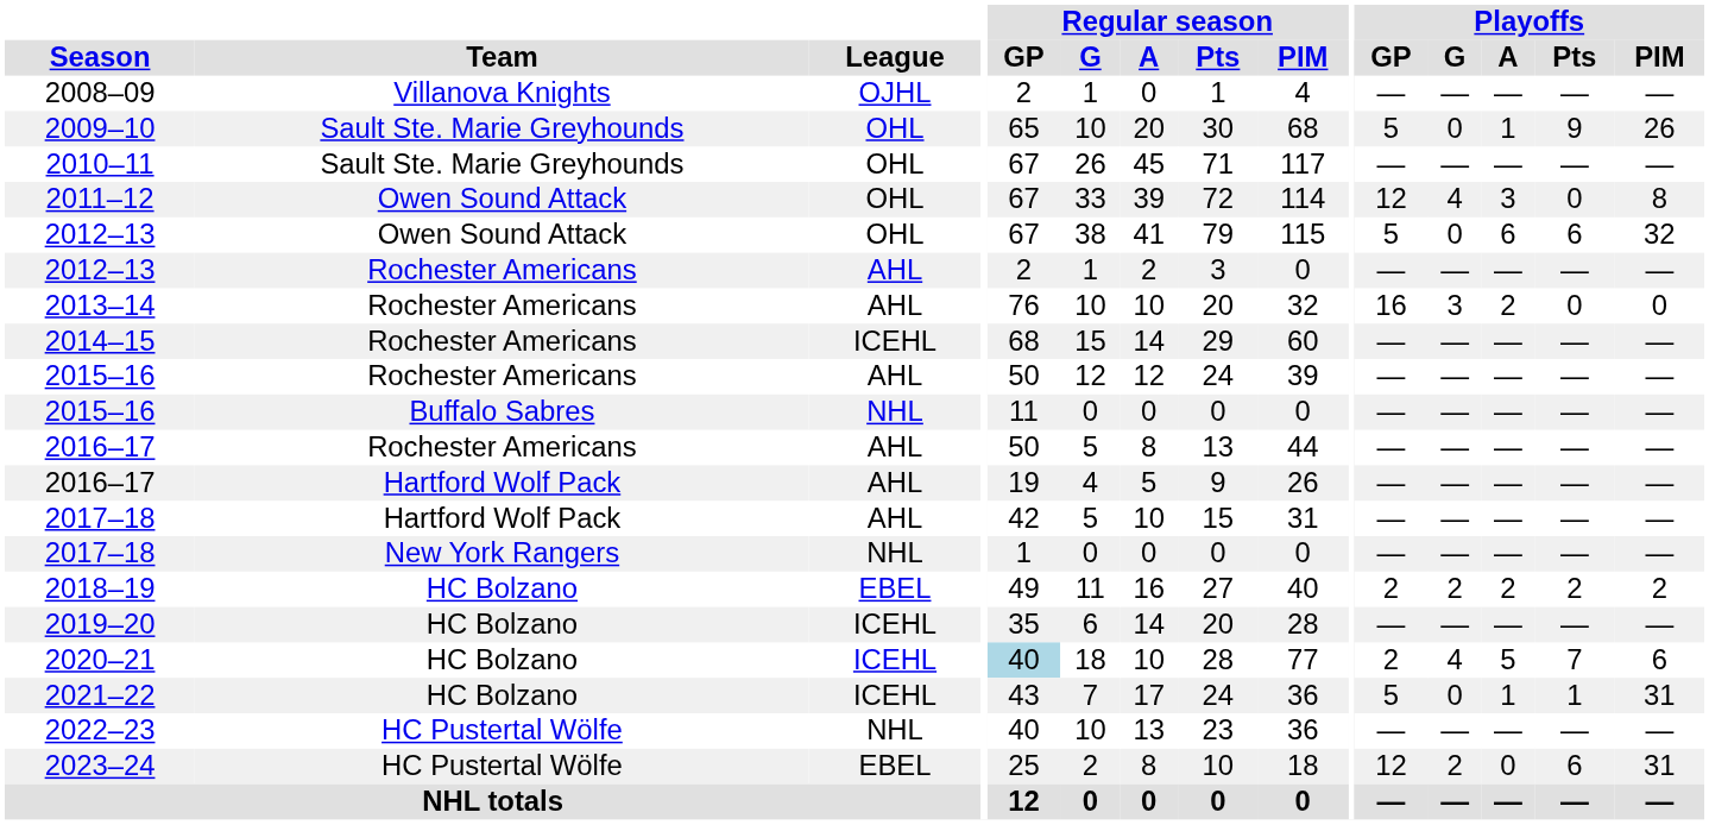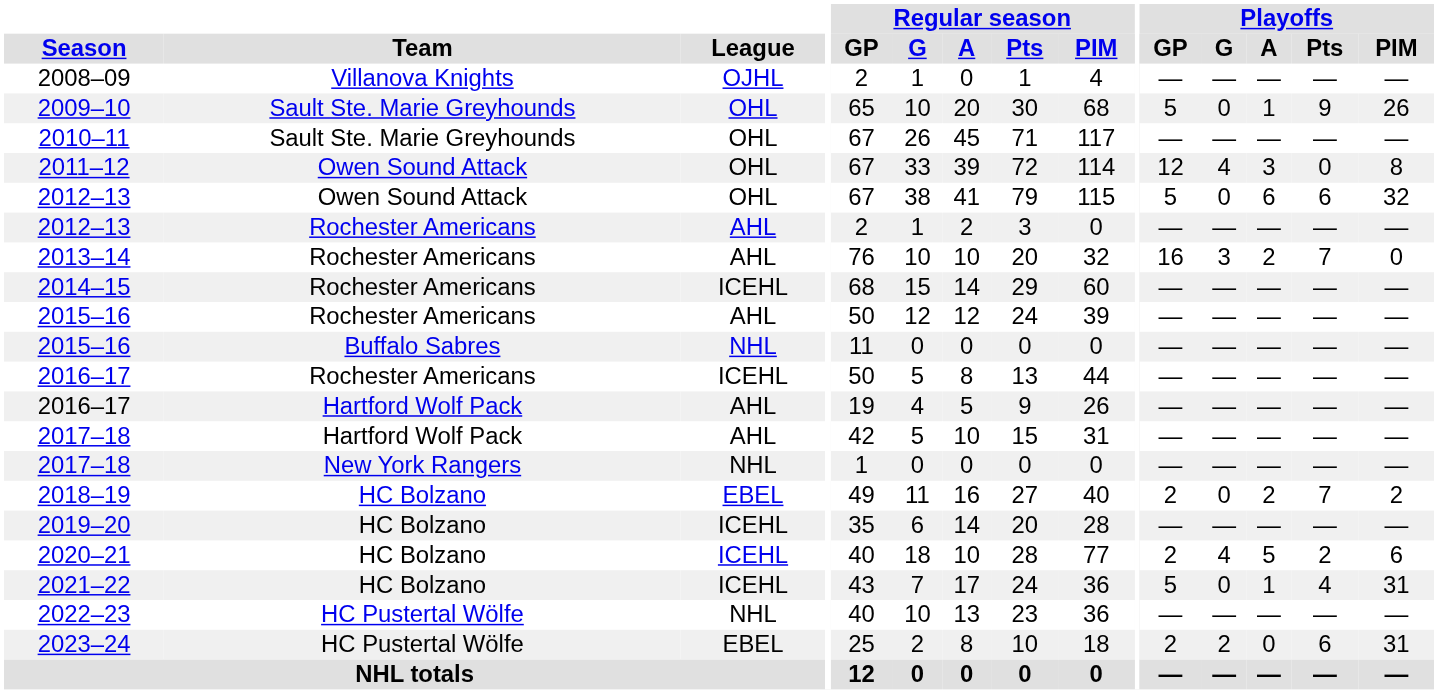2013–14 | Playoffs / Pts: 0 -> 7
2016–17 / Rochester Americans | League: AHL -> ICEHL
2018–19 | Playoffs / G: 2 -> 0
2018–19 | Playoffs / Pts: 2 -> 7
2020–21 | Regular season / GP: lightblue background -> no background
2020–21 | Playoffs / Pts: 7 -> 2
2021–22 | Playoffs / Pts: 1 -> 4
2023–24 | Playoffs / GP: 12 -> 2
